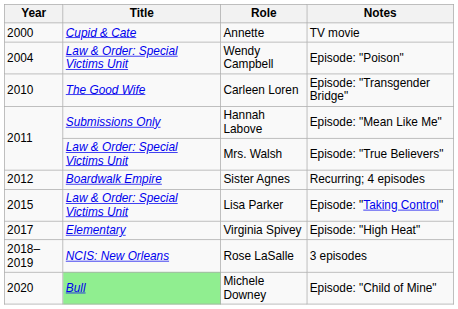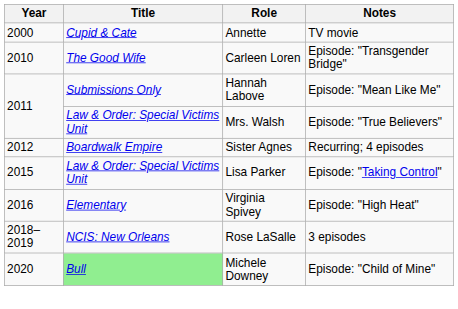- row: 2004 | Law & Order: Special Victims Unit | Wendy Campbell | Episode: "Poison"
Virginia Spivey | Year: 2017 -> 2016
